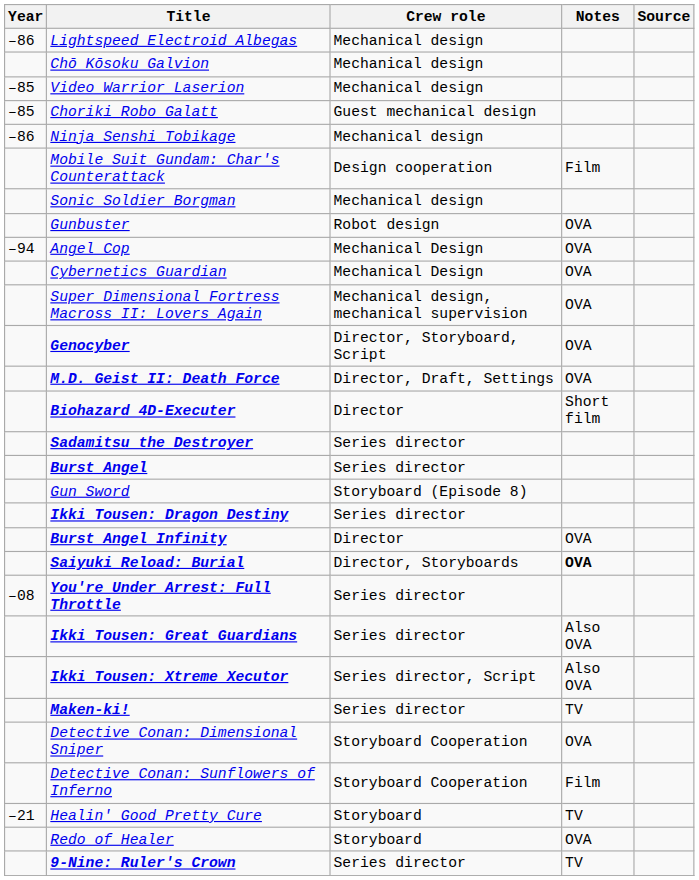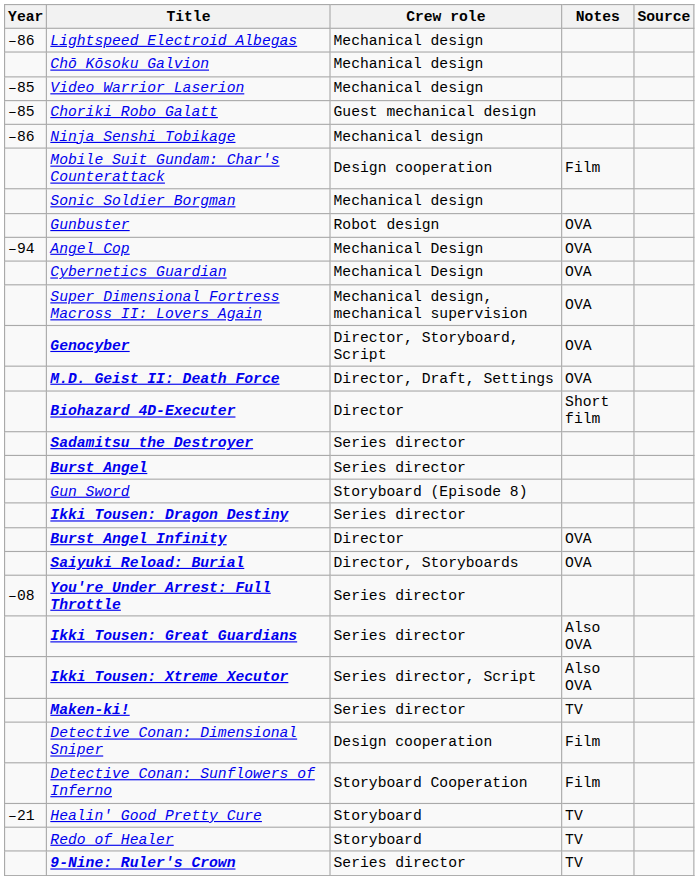Saiyuki Reload: Burial | Notes: bold -> normal
Detective Conan: Dimensional Sniper | Crew role: Storyboard Cooperation -> Design cooperation
Detective Conan: Dimensional Sniper | Notes: OVA -> Film
Redo of Healer | Notes: OVA -> TV
